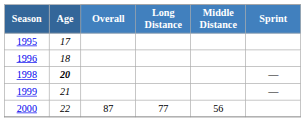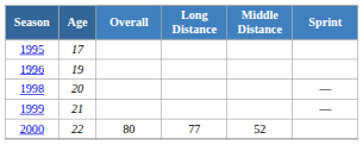1996 | Age: 18 -> 19
1998 | Age: bold -> normal
2000 | Overall: 87 -> 80
2000 | Middle Distance: 56 -> 52
